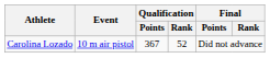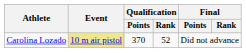Carolina Lozado | Event: no background -> khaki background
Carolina Lozado | Qualification / Points: 367 -> 370
